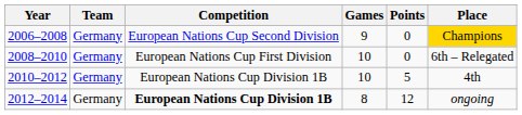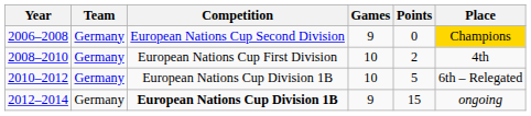2008–2010 | Points: 0 -> 2
2008–2010 | Place: 6th – Relegated -> 4th
2010–2012 | Place: 4th -> 6th – Relegated
2012–2014 | Games: 8 -> 9
2012–2014 | Points: 12 -> 15
